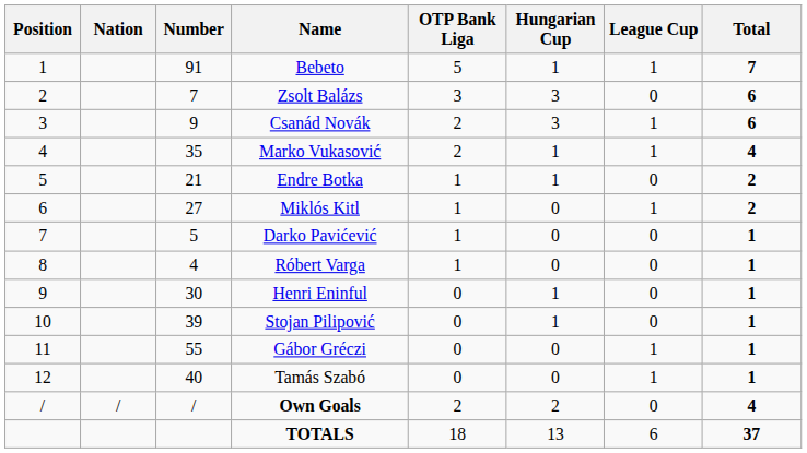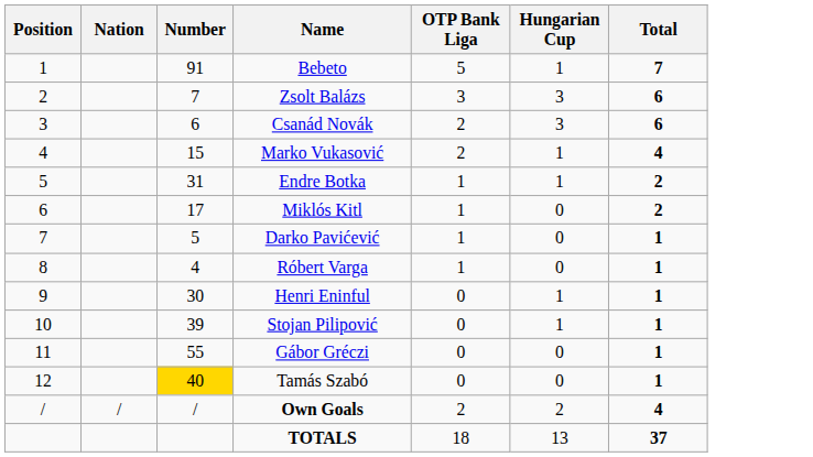- column: League Cup | 1 | 0 | 1 | 1 | 0 | 1 | 0 | 0 | 0 | 0 | 1 | 1 | 0 | 6
Csanád Novák | Number: 9 -> 6
Marko Vukasović | Number: 35 -> 15
Endre Botka | Number: 21 -> 31
Miklós Kitl | Number: 27 -> 17
Tamás Szabó | Number: no background -> gold background
